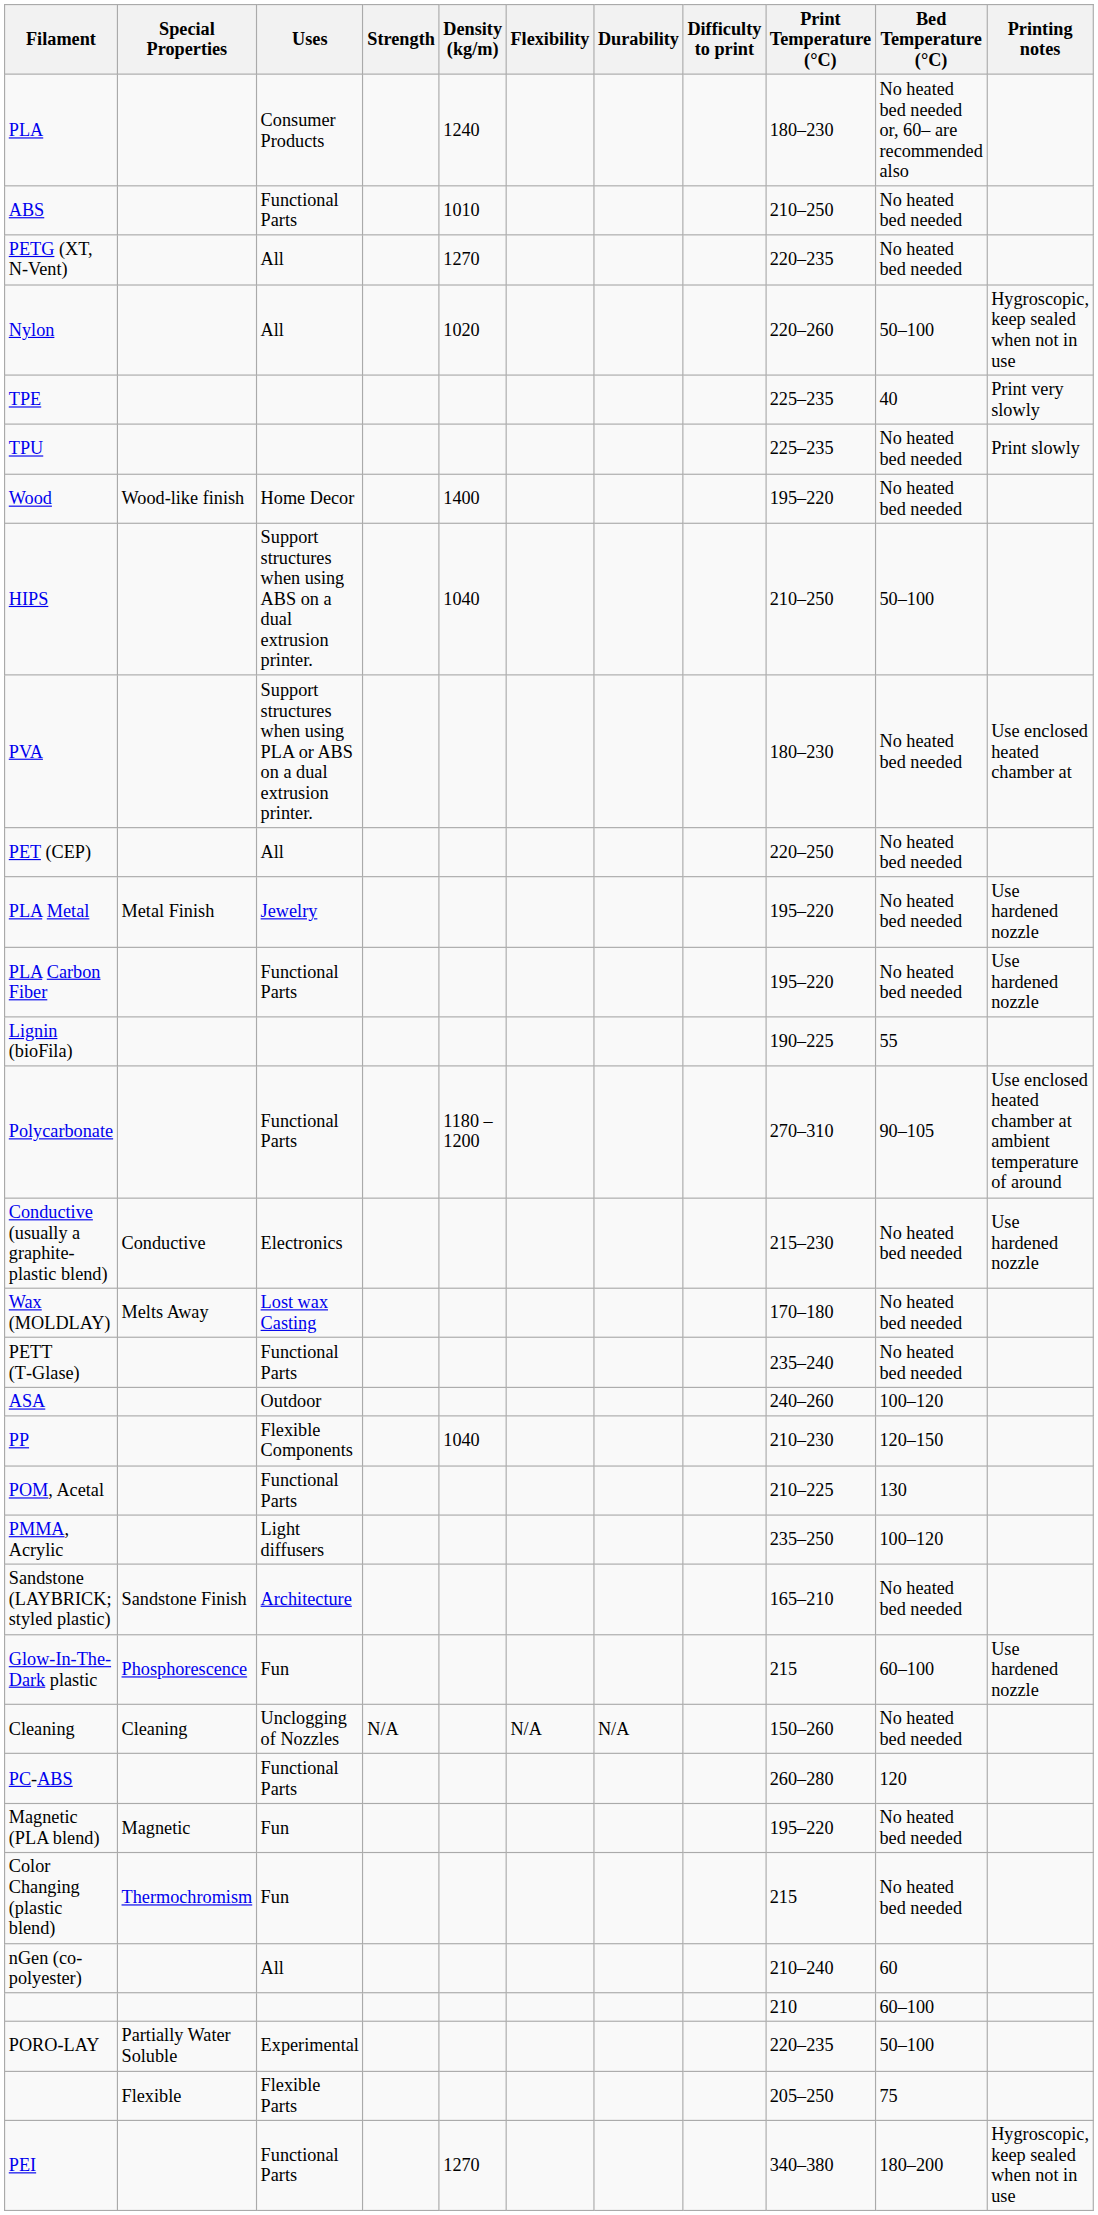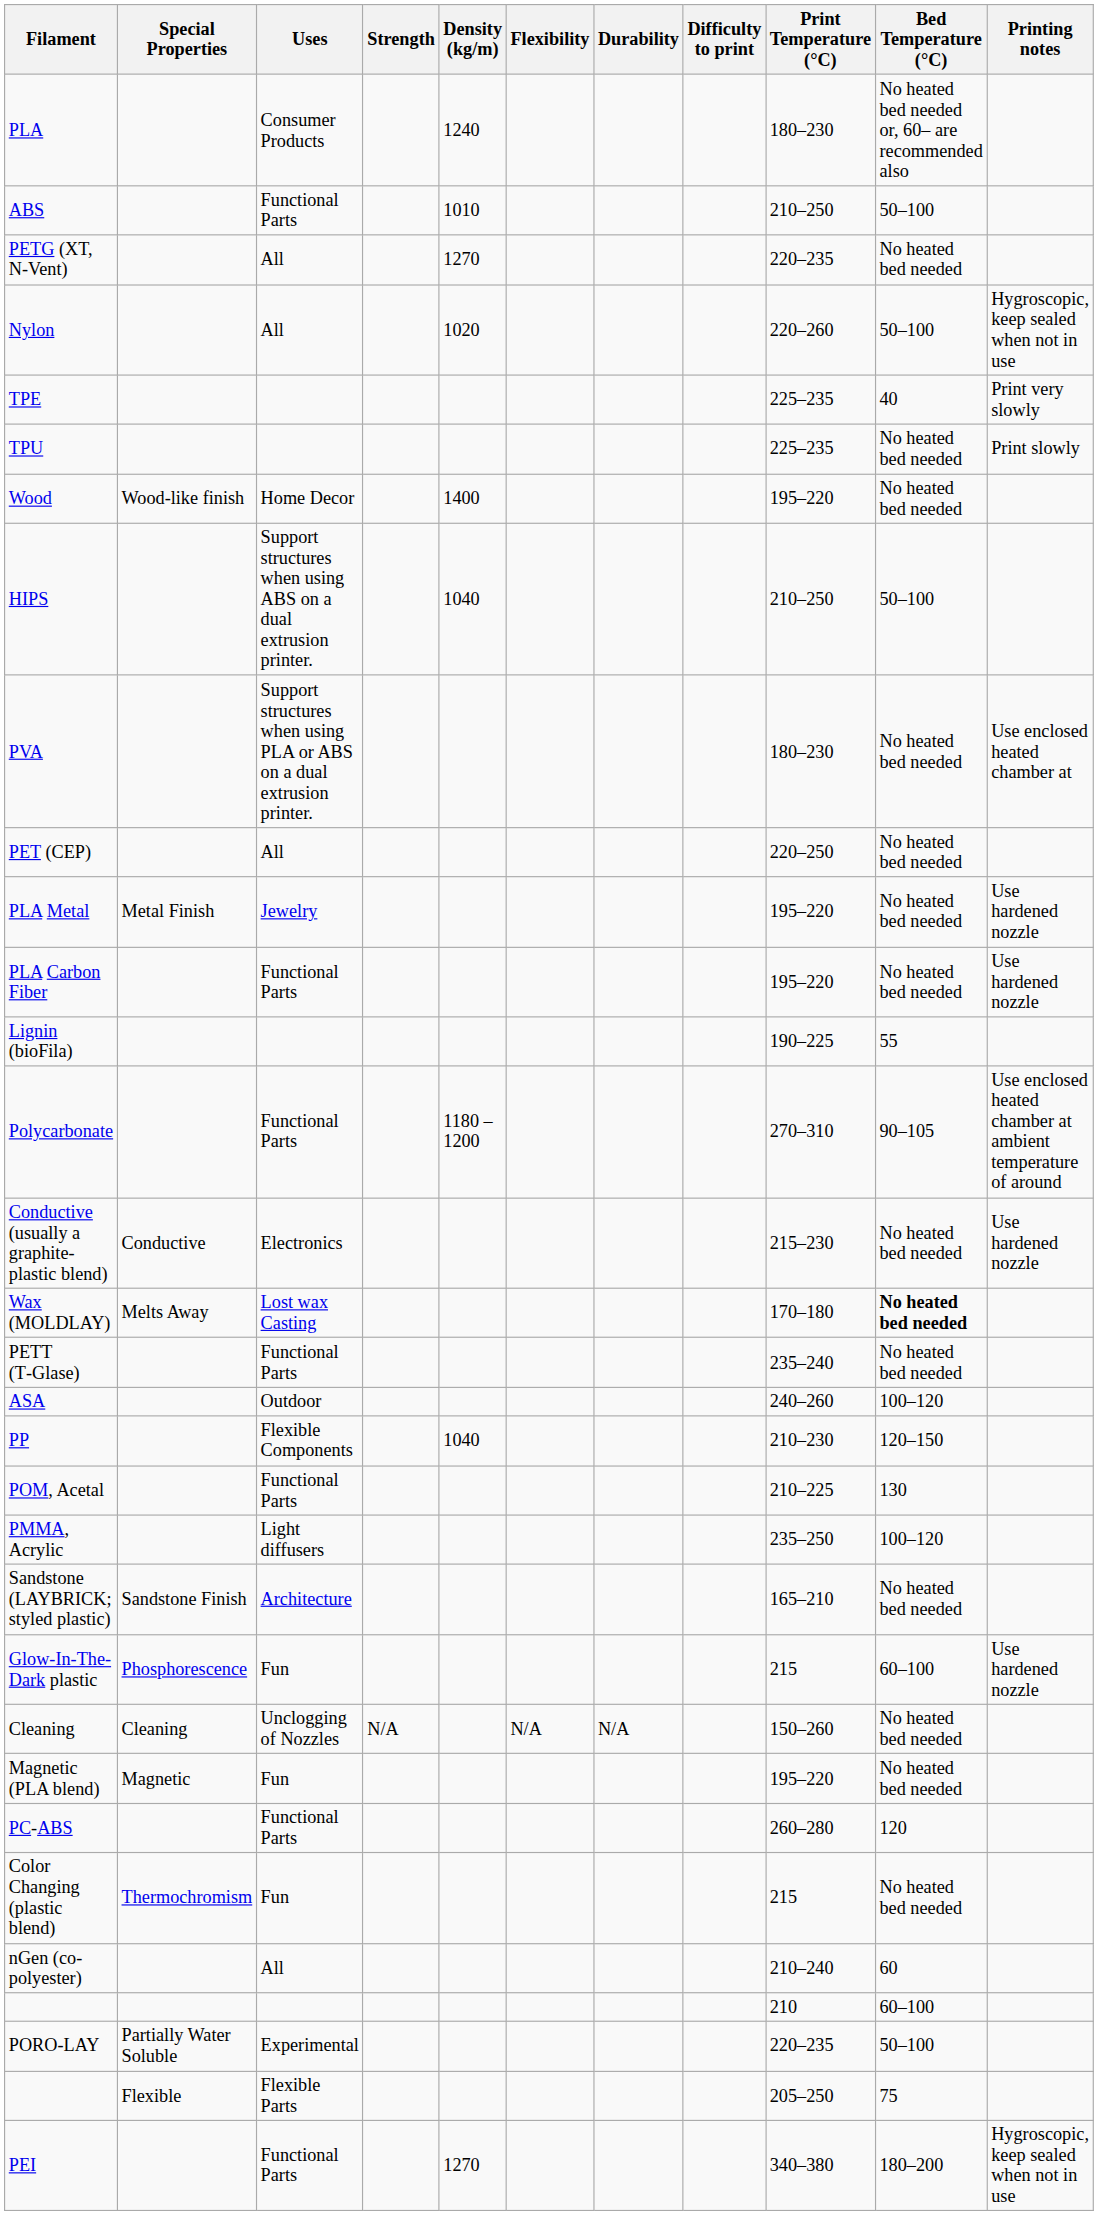ABS | Bed Temperature (°C): No heated bed needed -> 50–100
Wax (MOLDLAY) | Bed Temperature (°C): normal -> bold
rows swapped: PC-ABS <-> Magnetic (PLA blend)
